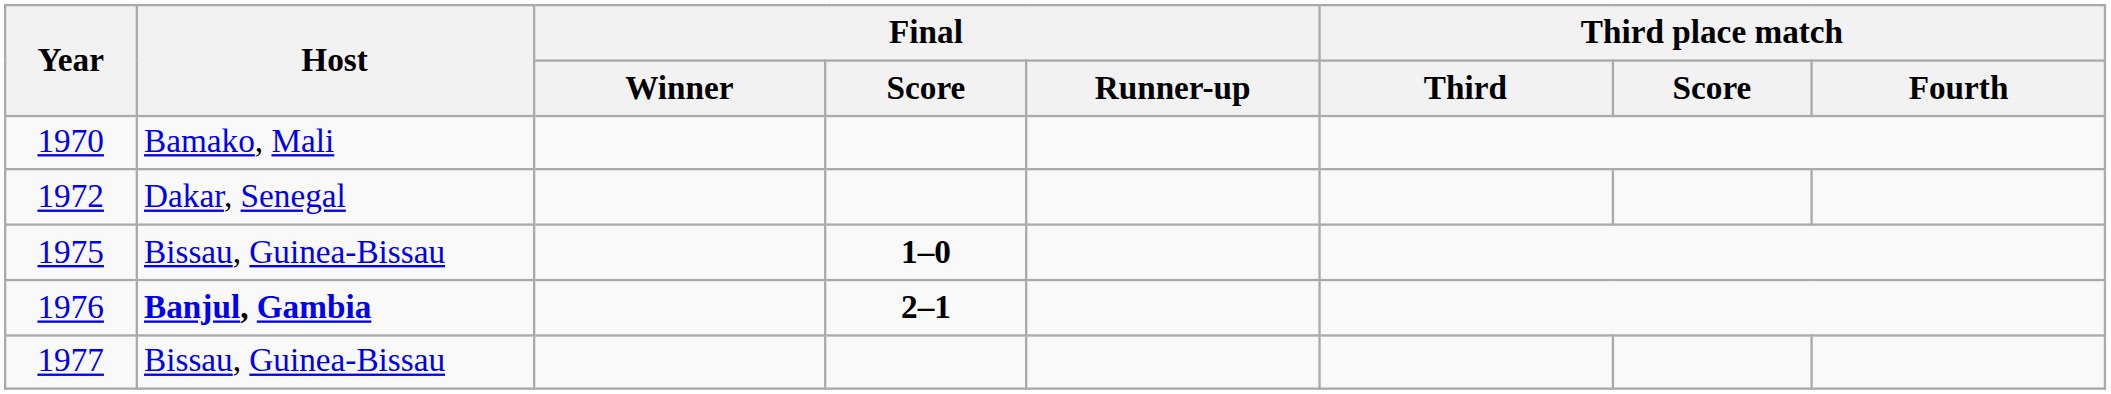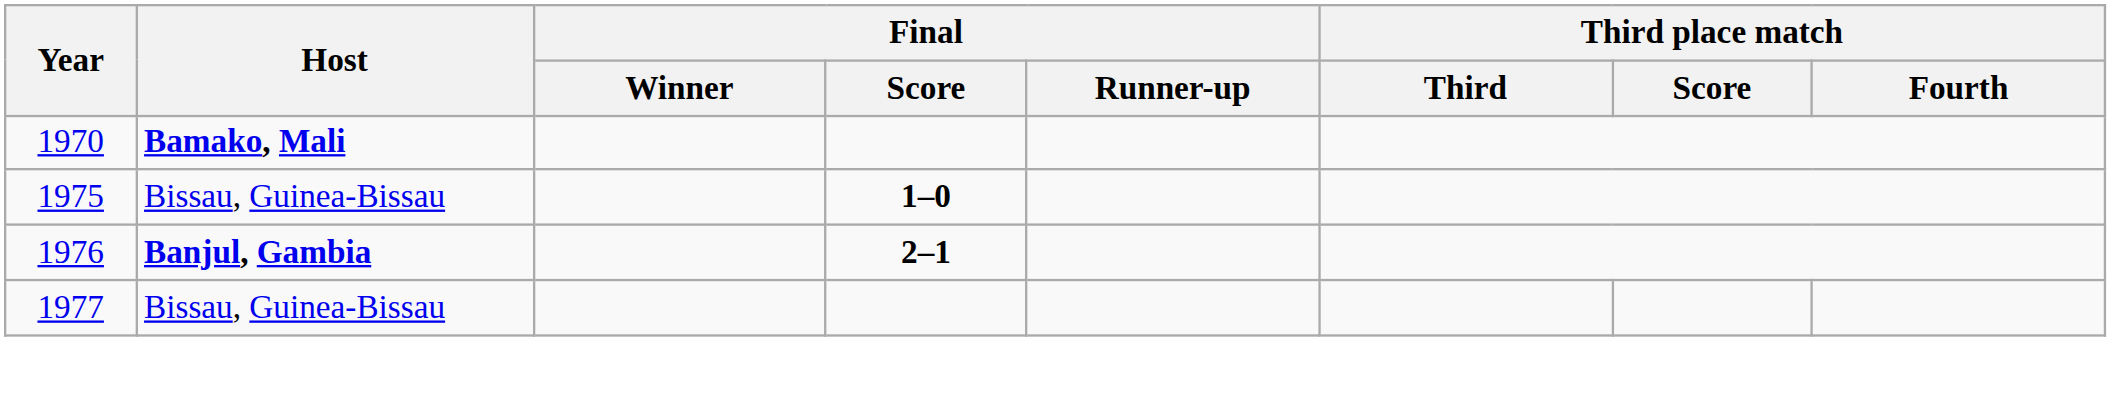1970 | Host: normal -> bold
- row: 1972 | Dakar, Senegal
